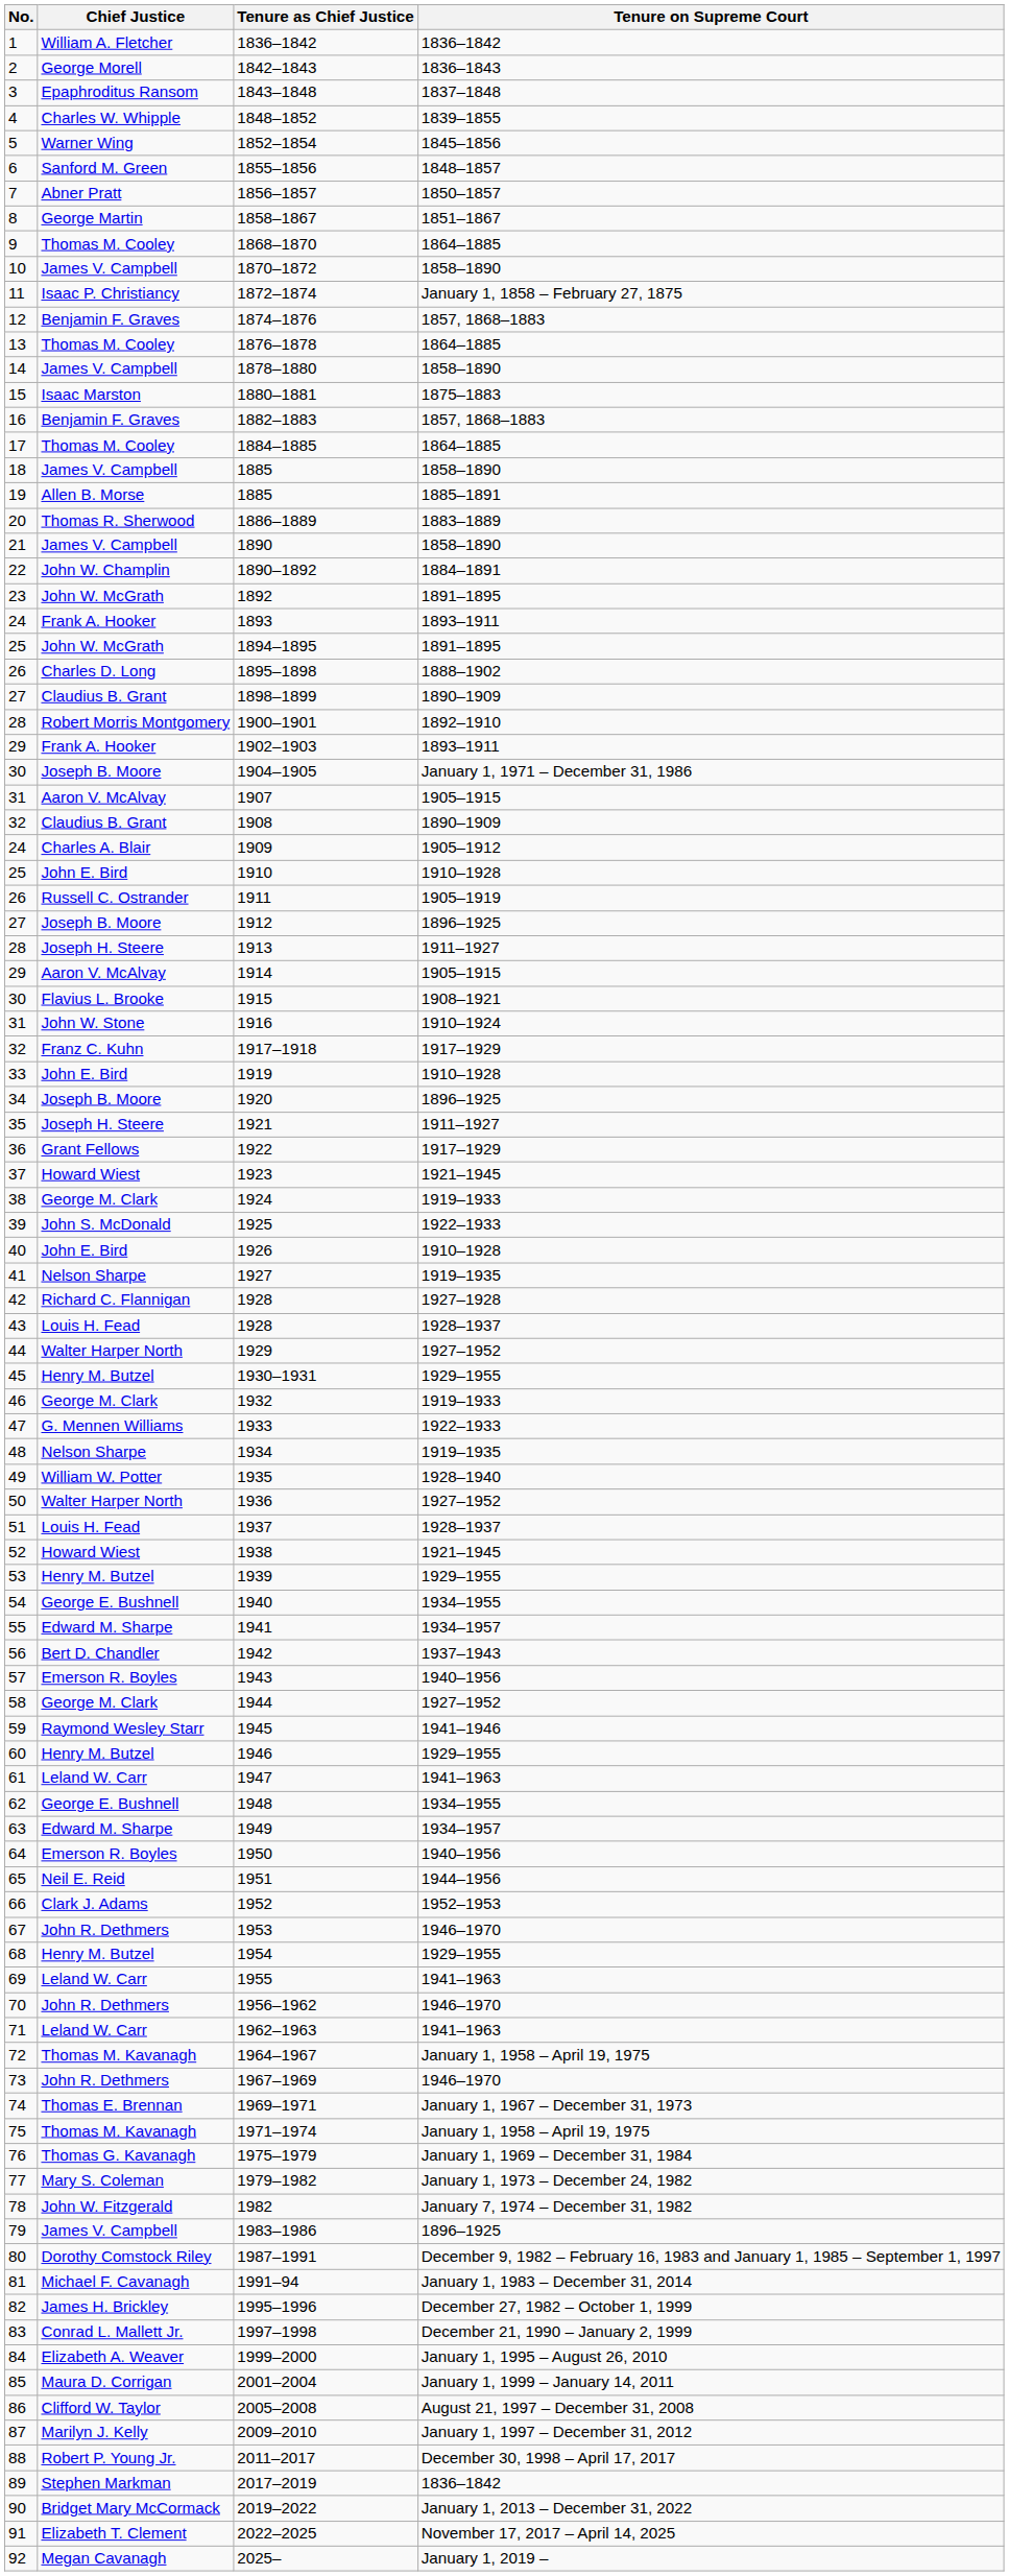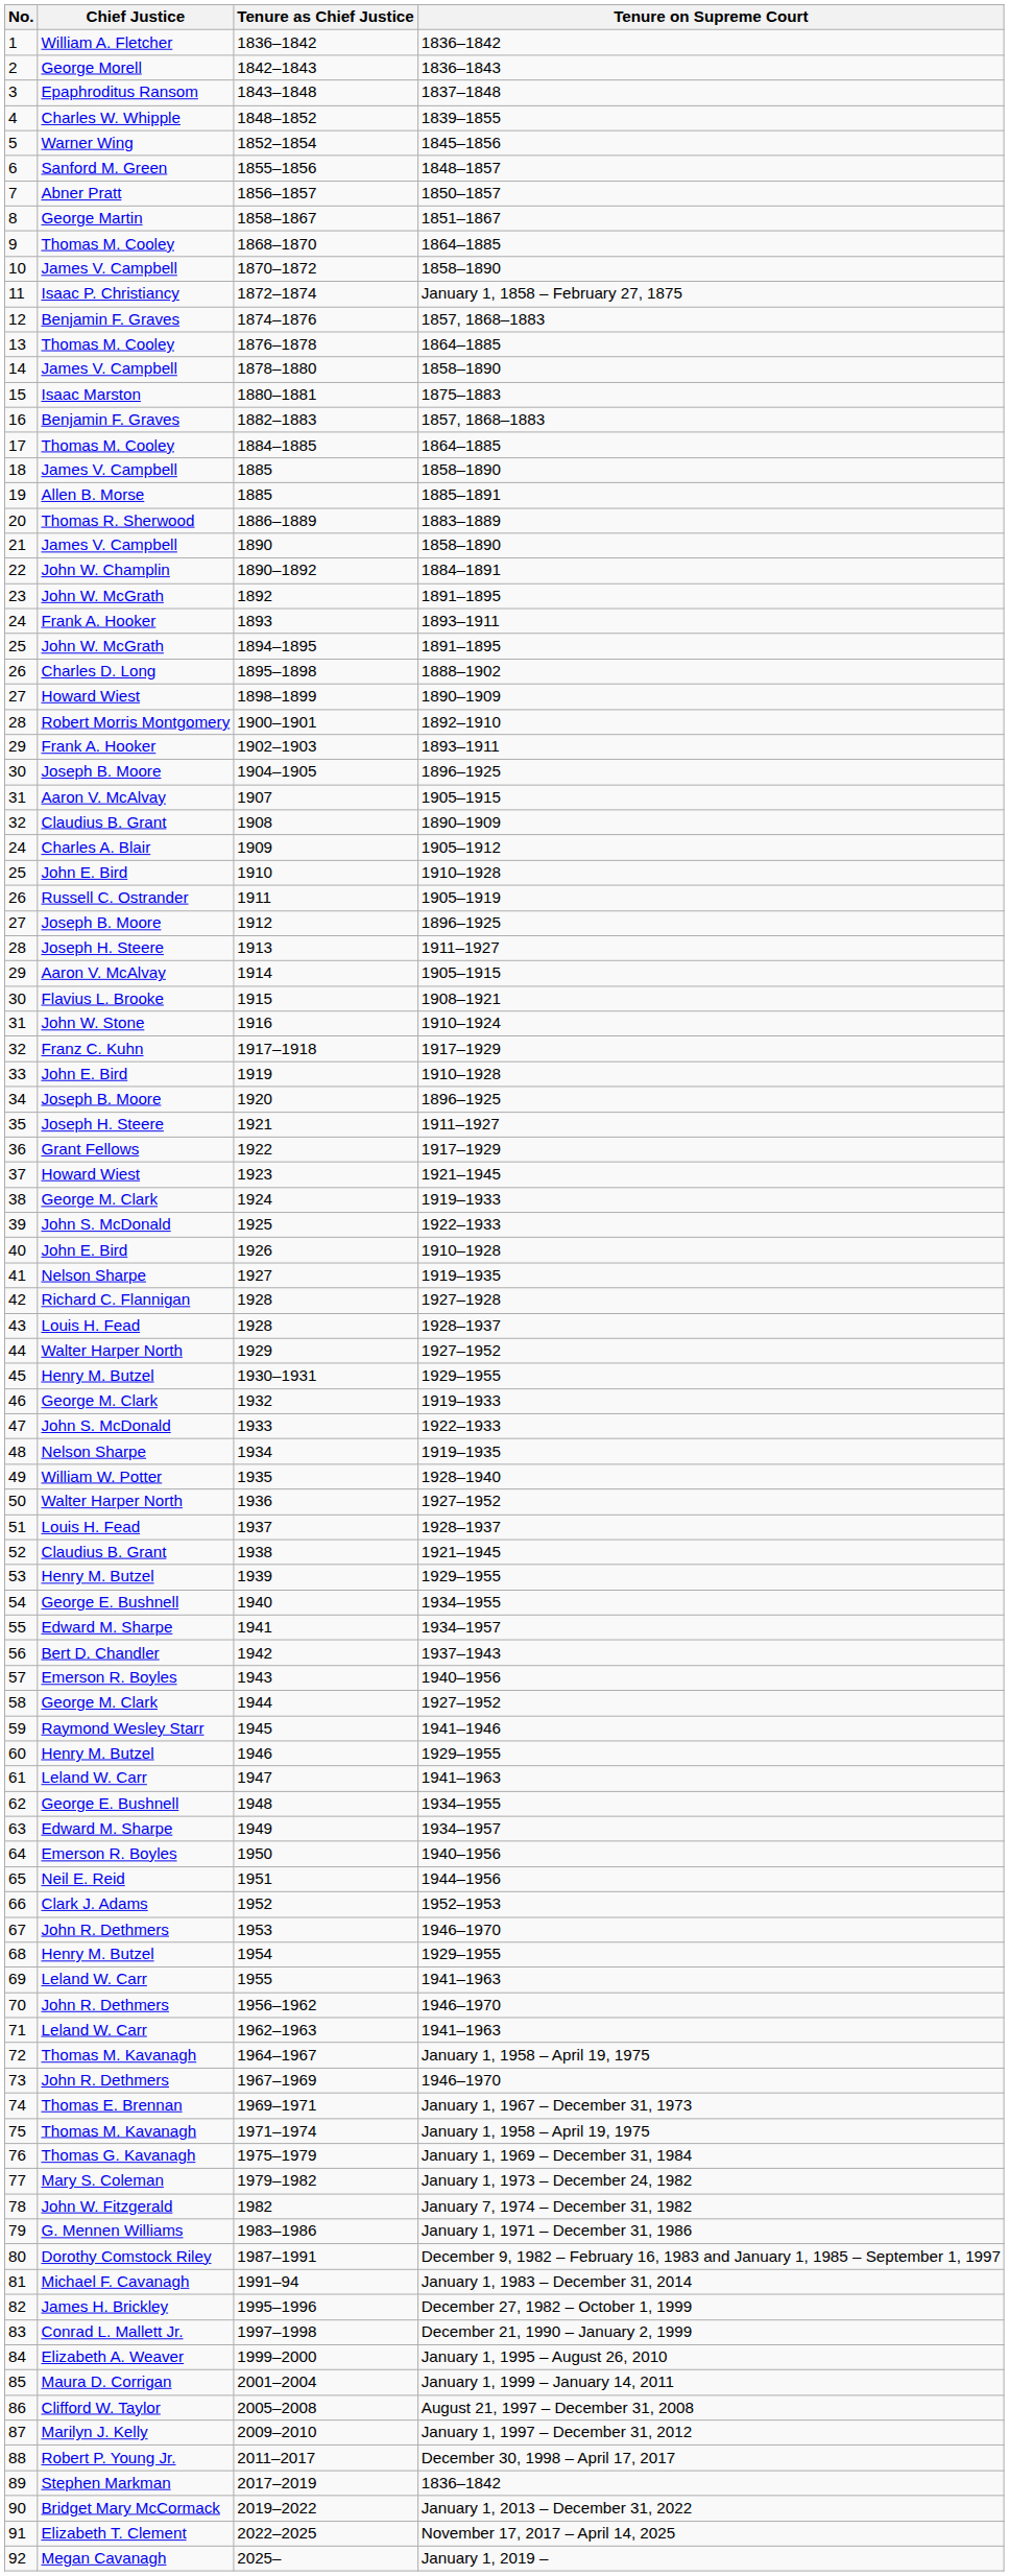1898–1899 | Chief Justice: Claudius B. Grant -> Howard Wiest
1904–1905 | Tenure on Supreme Court: January 1, 1971 – December 31, 1986 -> 1896–1925
1933 | Chief Justice: G. Mennen Williams -> John S. McDonald
1938 | Chief Justice: Howard Wiest -> Claudius B. Grant
1983–1986 | Chief Justice: James V. Campbell -> G. Mennen Williams
1983–1986 | Tenure on Supreme Court: 1896–1925 -> January 1, 1971 – December 31, 1986
